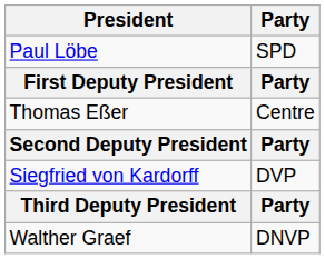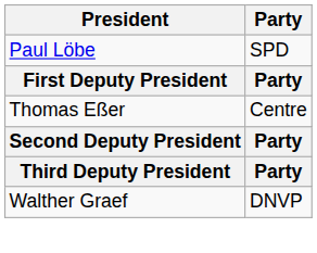- row: Siegfried von Kardorff | DVP
